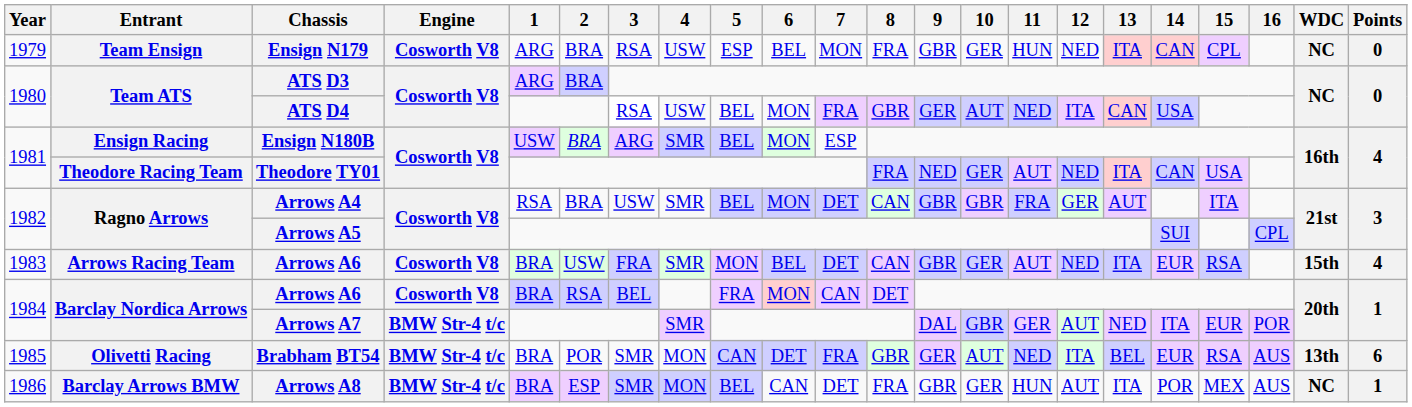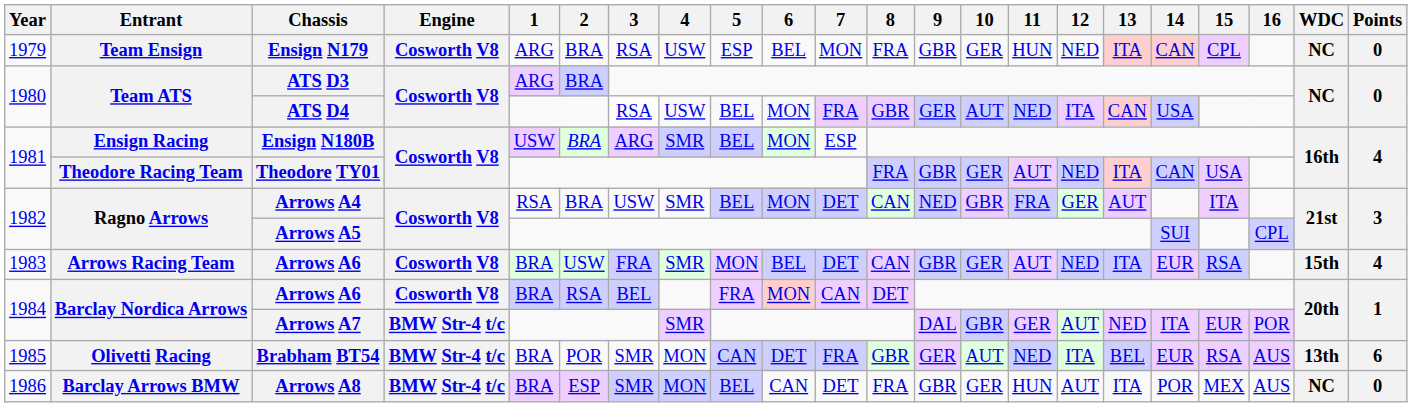Theodore TY01 | 9: NED -> GBR
Arrows A4 | 9: GBR -> NED
Arrows A8 | Points: 1 -> 0
